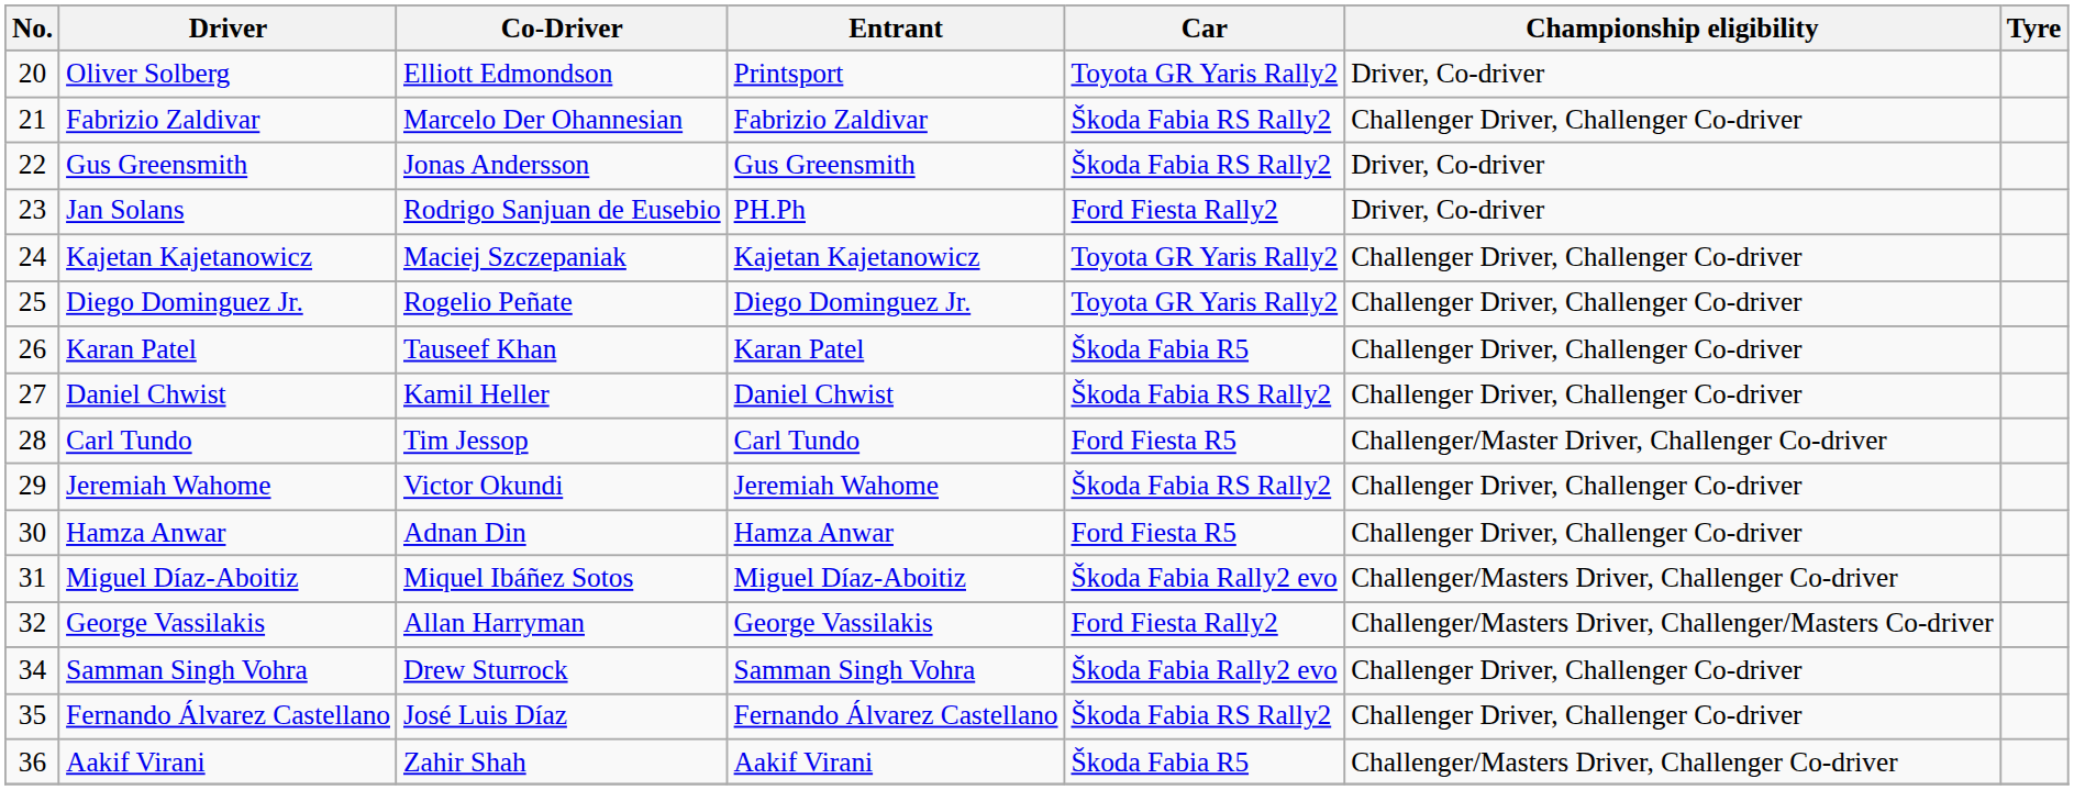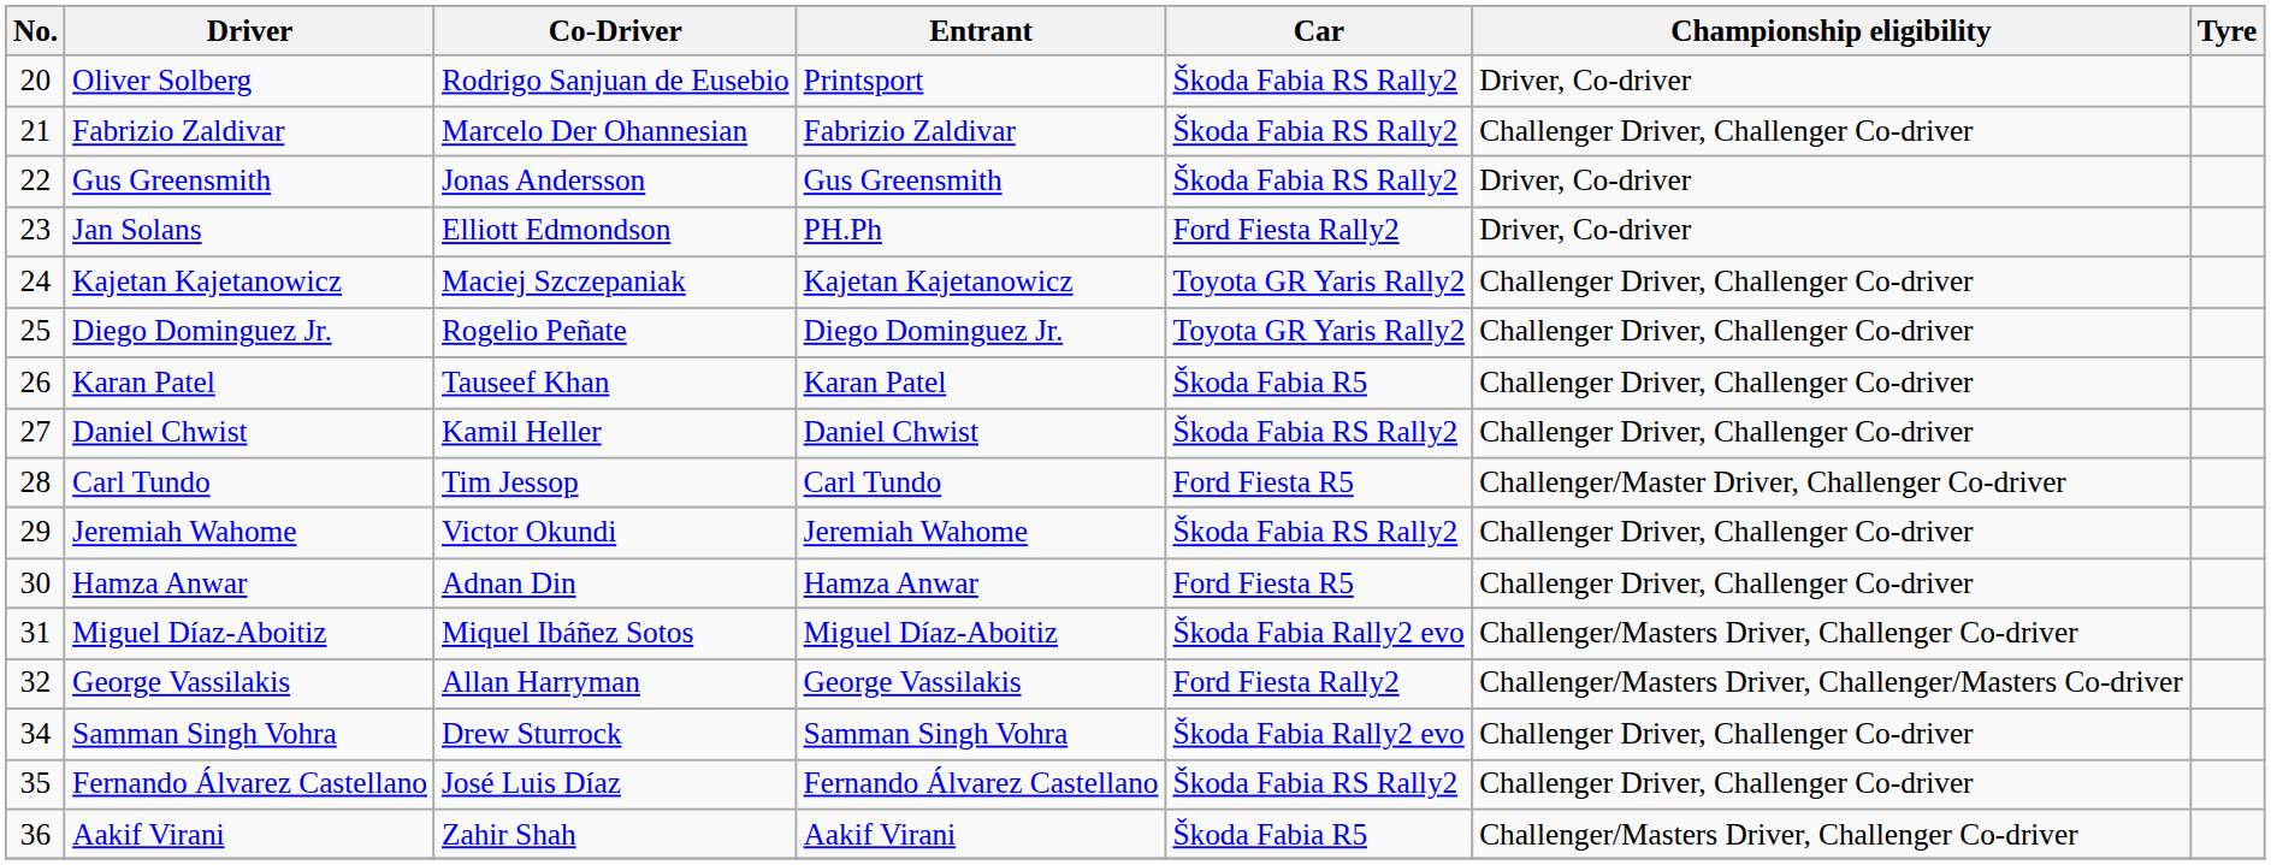Oliver Solberg | Co-Driver: Elliott Edmondson -> Rodrigo Sanjuan de Eusebio
Oliver Solberg | Car: Toyota GR Yaris Rally2 -> Škoda Fabia RS Rally2
Jan Solans | Co-Driver: Rodrigo Sanjuan de Eusebio -> Elliott Edmondson
